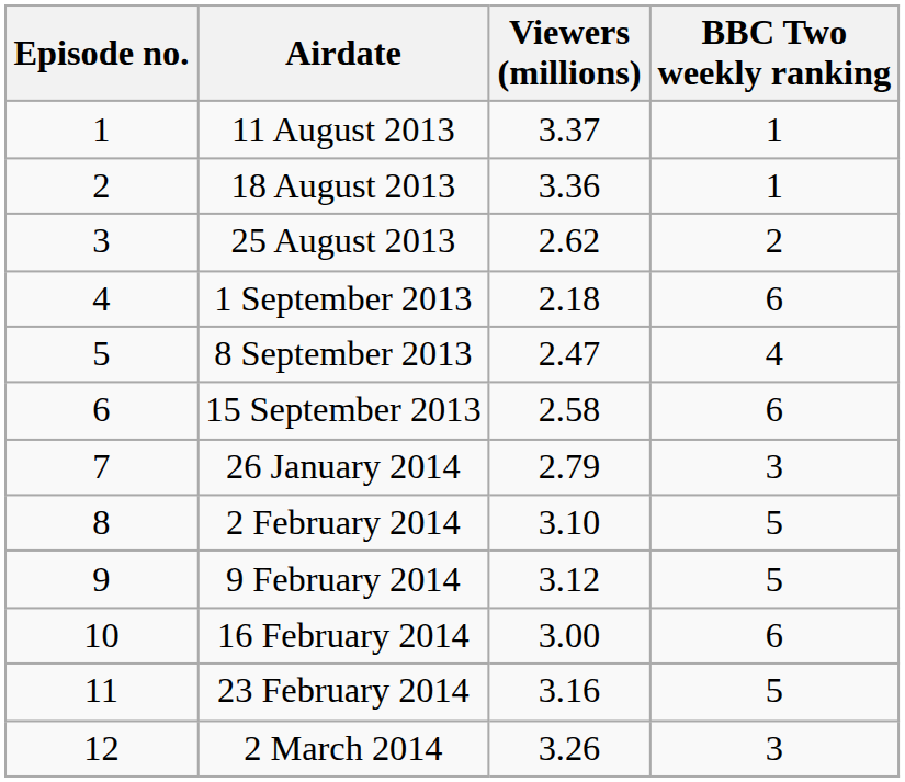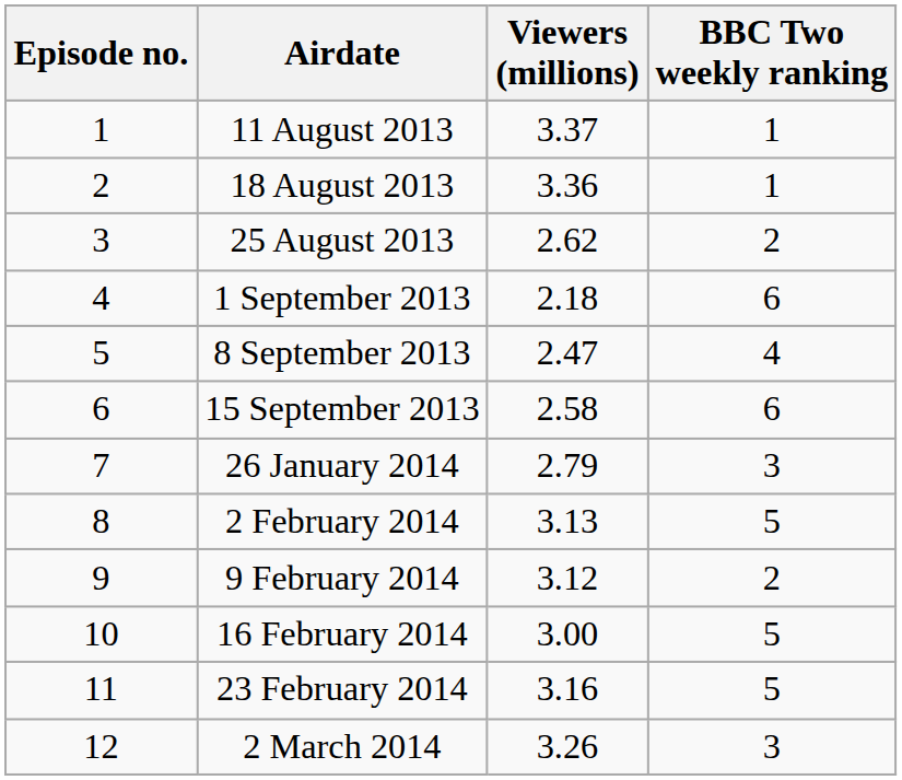2 February 2014 | Viewers (millions): 3.10 -> 3.13
9 February 2014 | BBC Two weekly ranking: 5 -> 2
16 February 2014 | BBC Two weekly ranking: 6 -> 5
